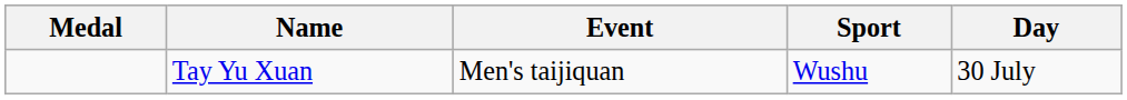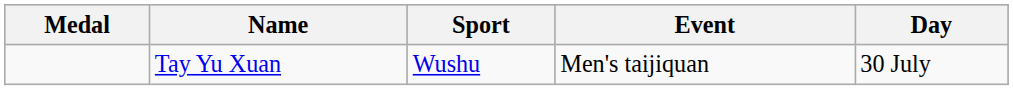columns swapped: Sport <-> Event
